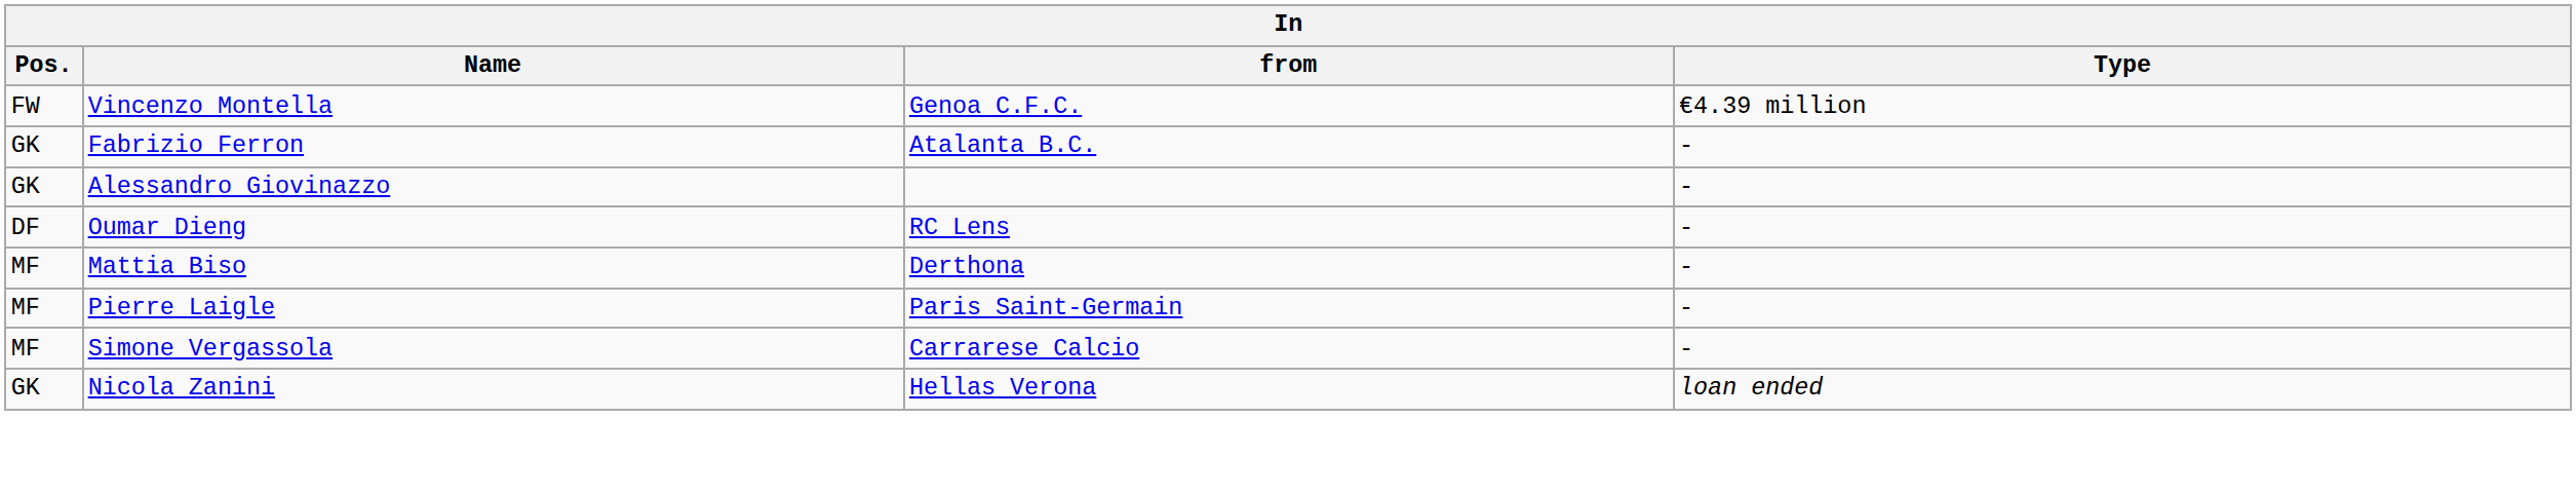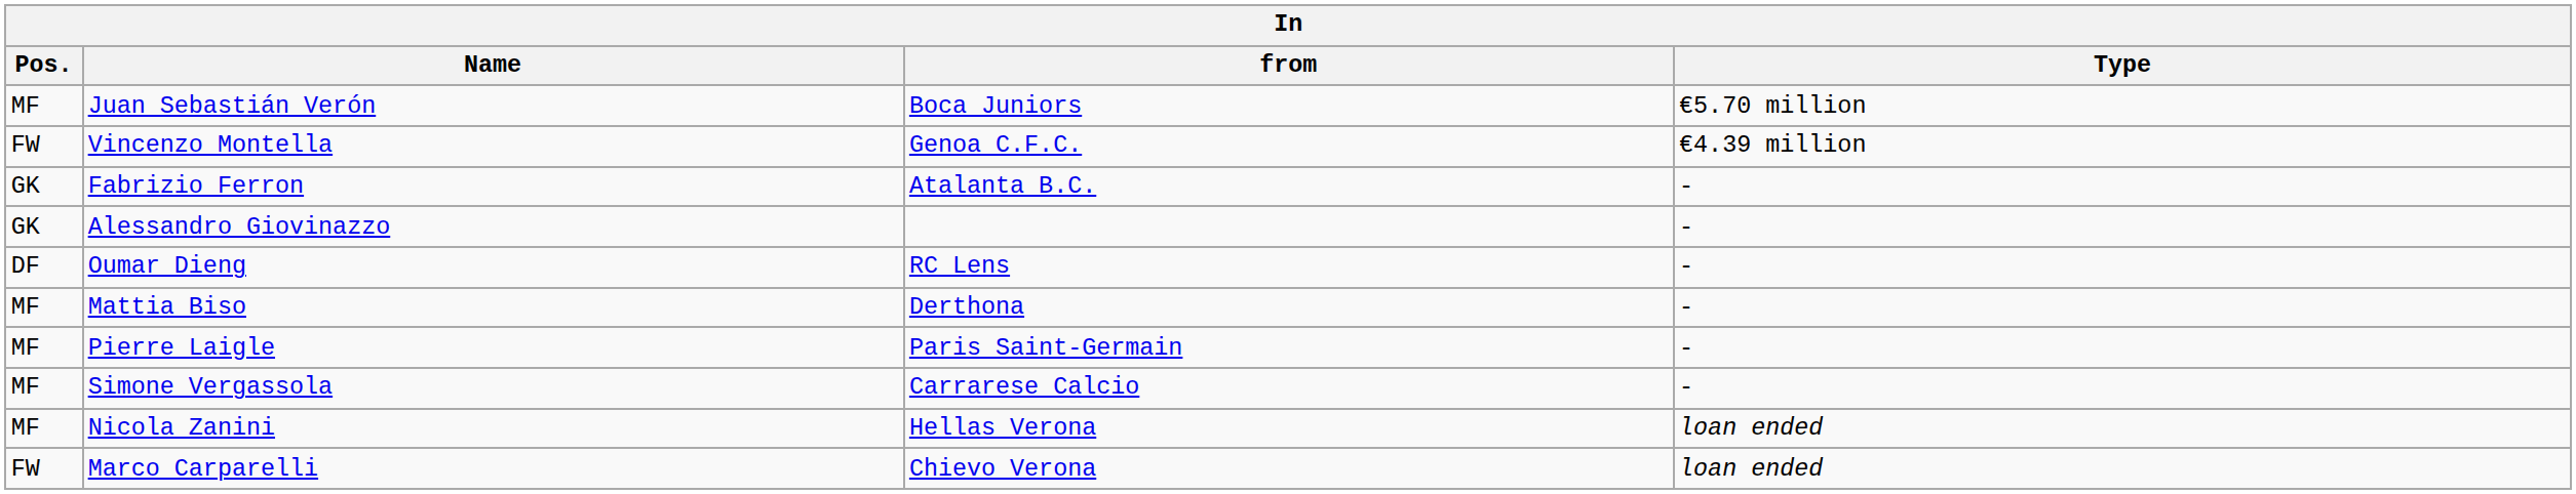+ row: MF | Juan Sebastián Verón | Boca Juniors | €5.70 million
Nicola Zanini | Pos.: GK -> MF
+ row: FW | Marco Carparelli | Chievo Verona | loan ended
